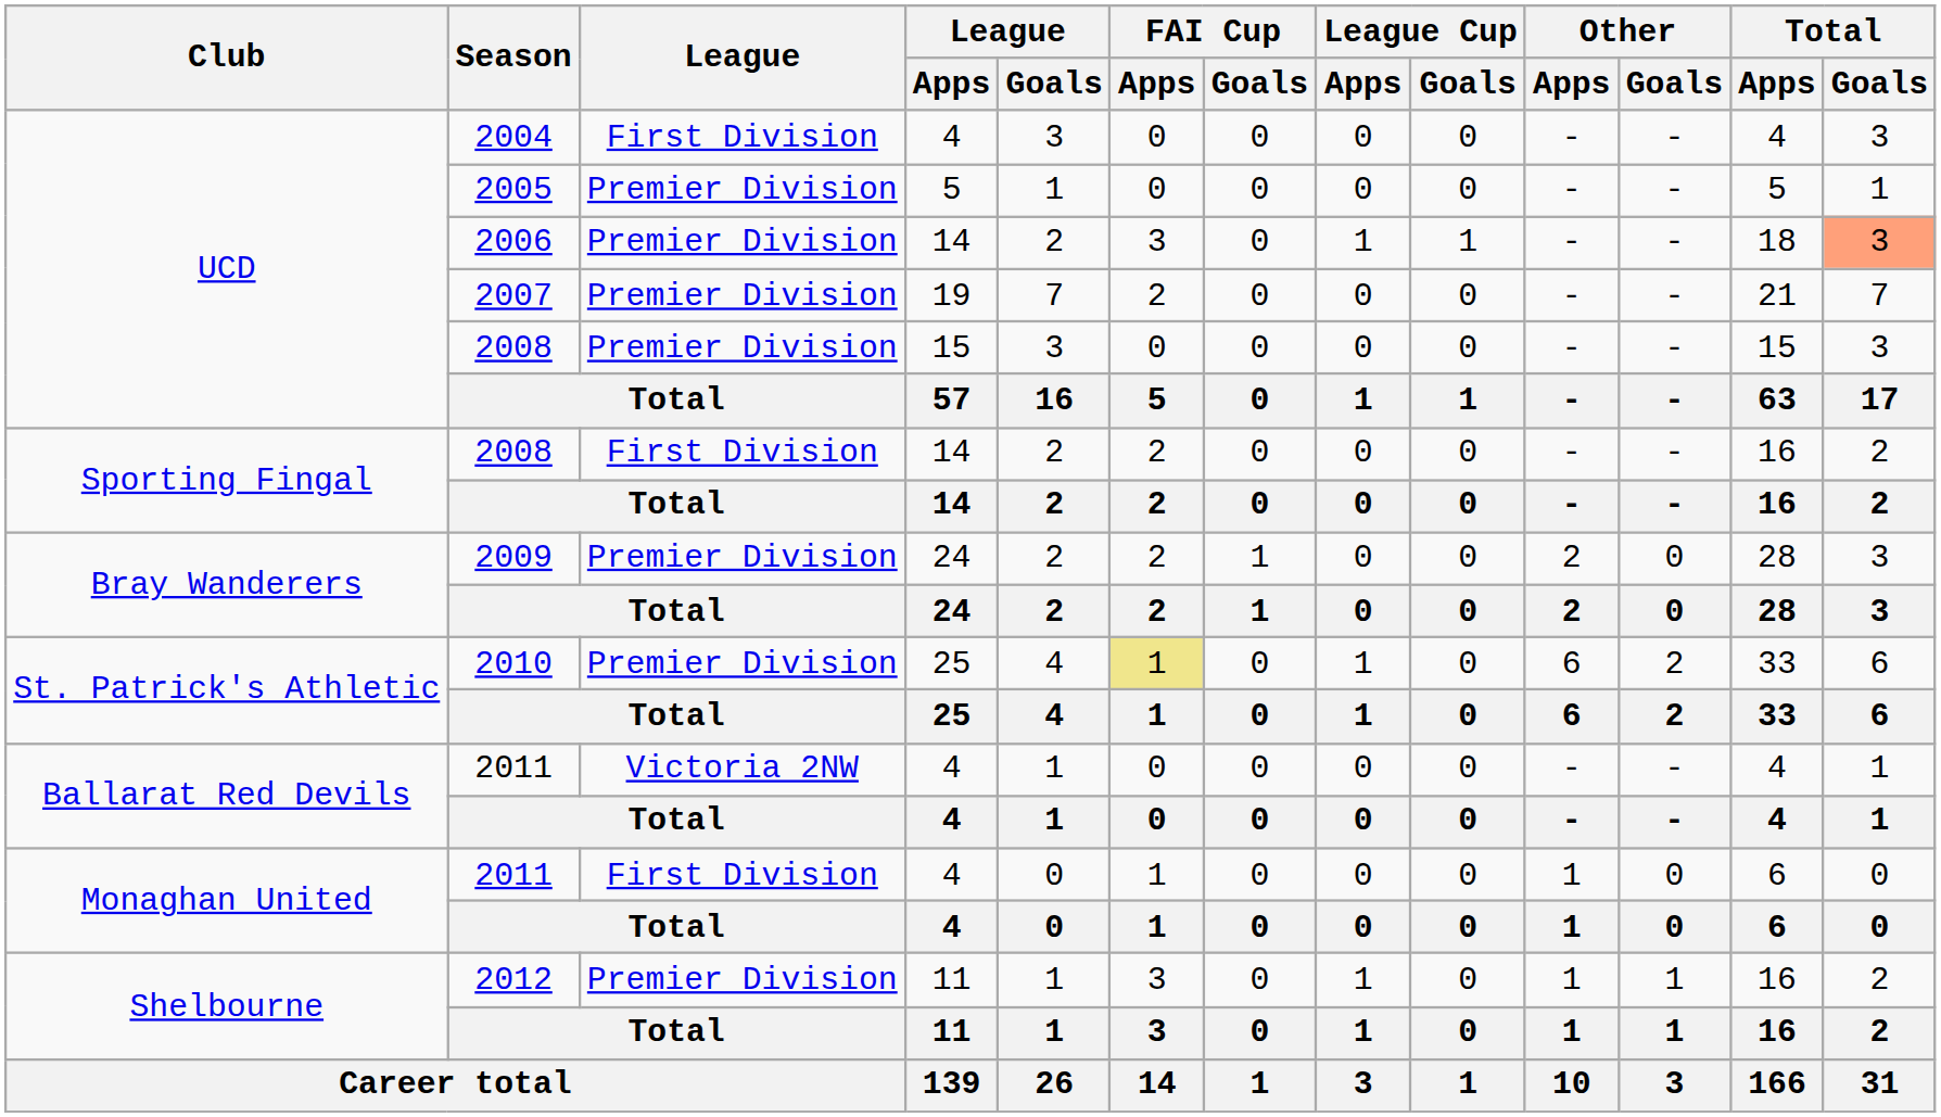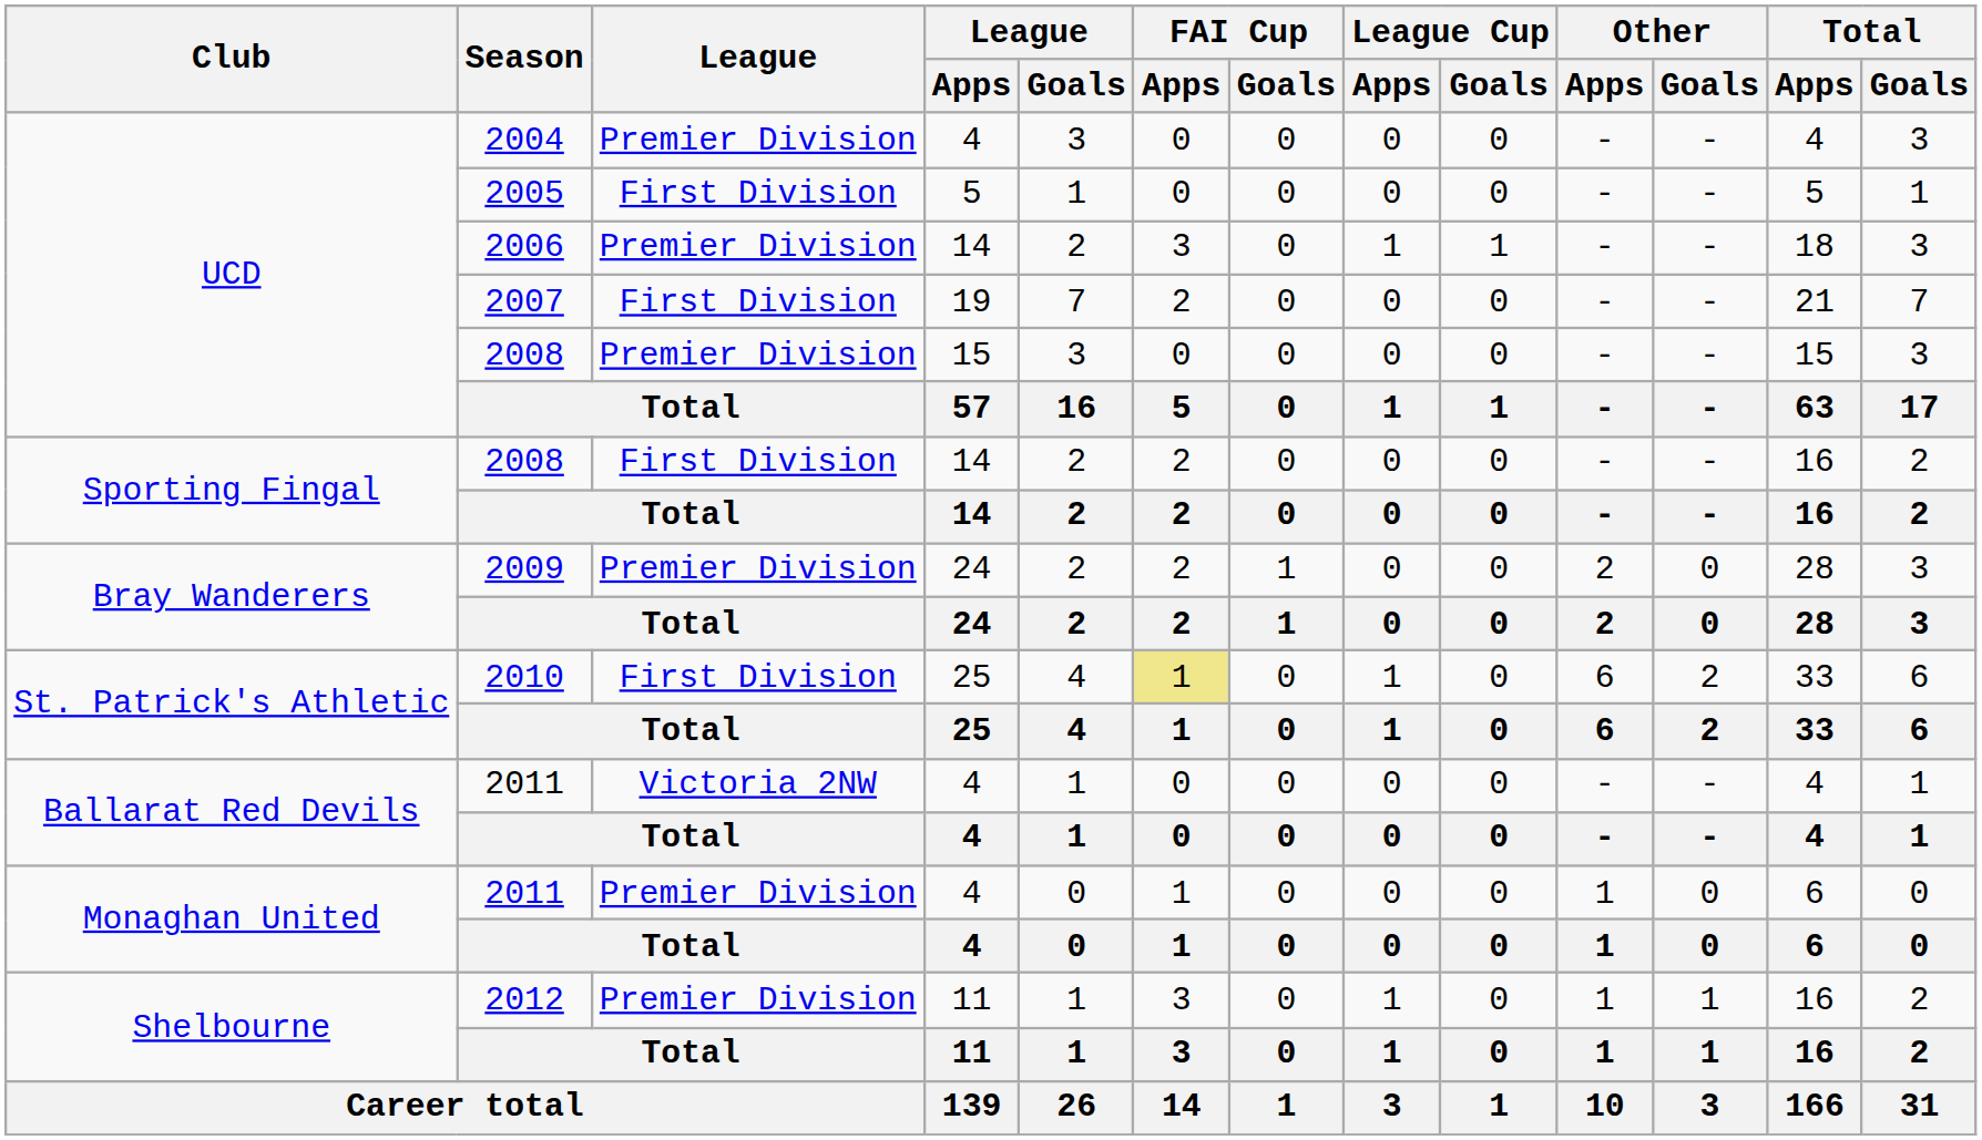2004 | League: First Division -> Premier Division
2005 | League: Premier Division -> First Division
2006 | Total / Goals: lightsalmon background -> no background
2007 | League: Premier Division -> First Division
2010 | League: Premier Division -> First Division
Monaghan United / 2011 | League: First Division -> Premier Division
